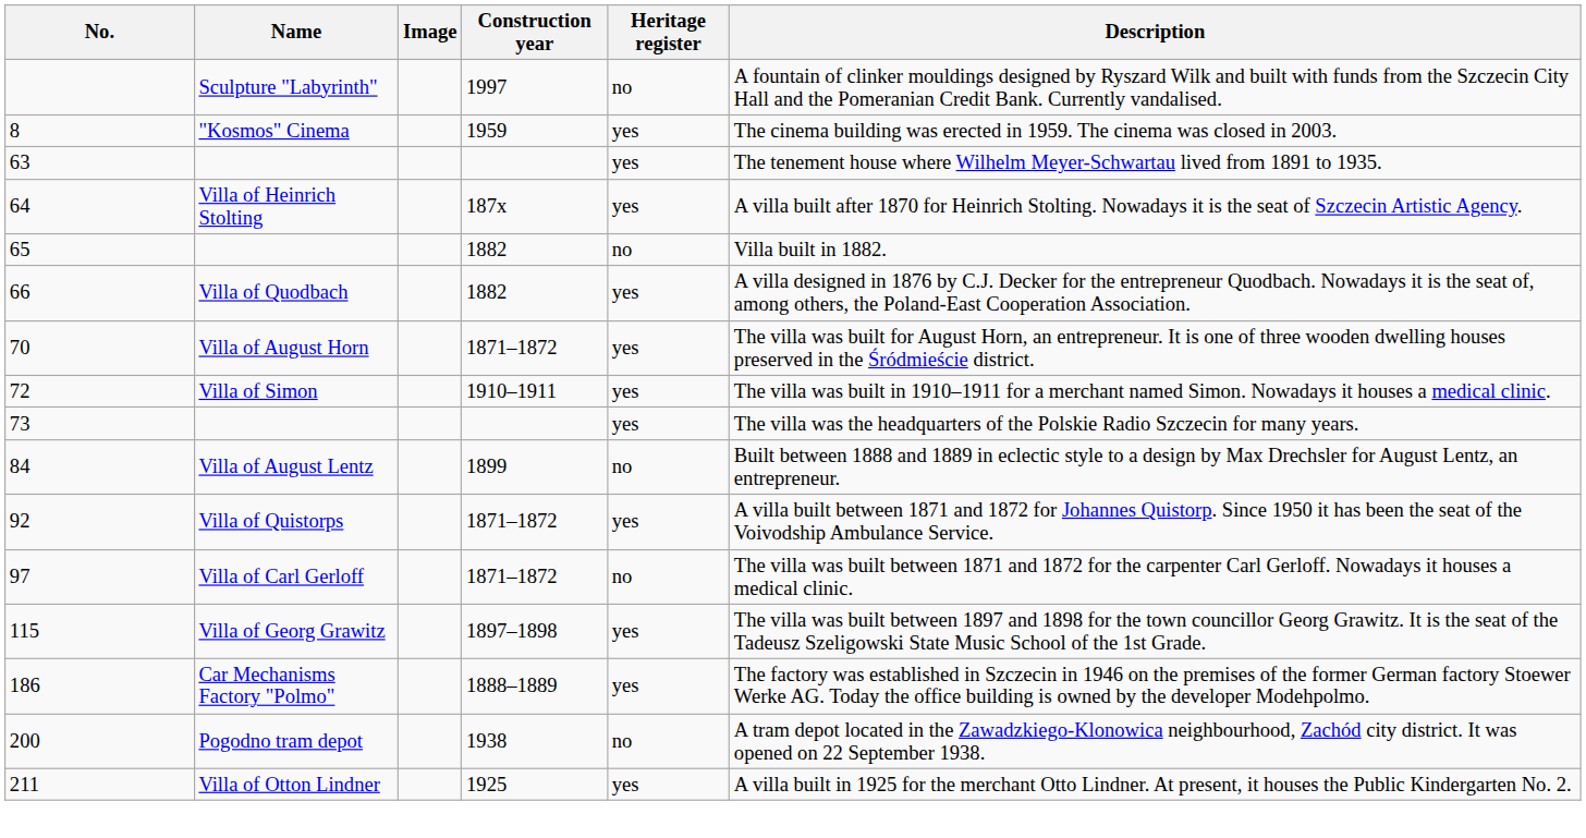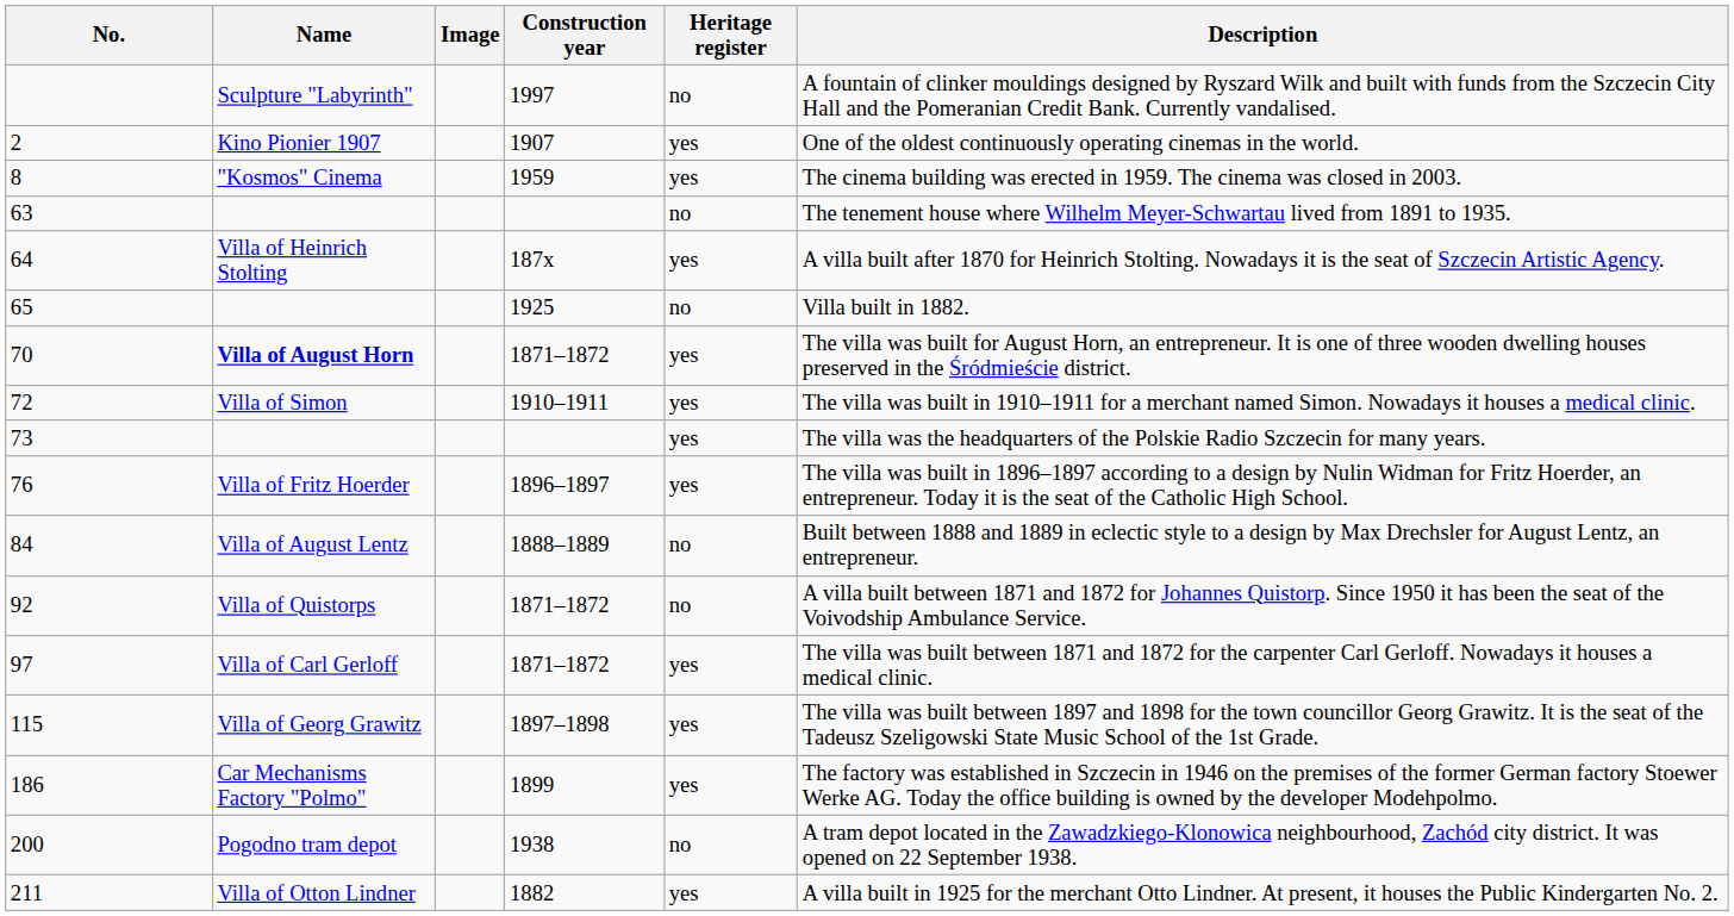+ row: 2 | Kino Pionier 1907 | 1907 | yes | One of the oldest continuously operating cinemas in the world.
63 | Heritage register: yes -> no
65 | Construction year: 1882 -> 1925
- row: 66 | Villa of Quodbach | 1882 | yes | A villa designed in 1876 by C.J. Decker for the entrepreneur Quodbach. Nowadays it is the seat of, among others, the Poland-East Cooperation Association.
70 | Name: normal -> bold
+ row: 76 | Villa of Fritz Hoerder | 1896–1897 | yes | The villa was built in 1896–1897 according to a design by Nulin Widman for Fritz Hoerder, an entrepreneur. Today it is the seat of the Catholic High School.
84 | Construction year: 1899 -> 1888–1889
92 | Heritage register: yes -> no
97 | Heritage register: no -> yes
186 | Construction year: 1888–1889 -> 1899
211 | Construction year: 1925 -> 1882
